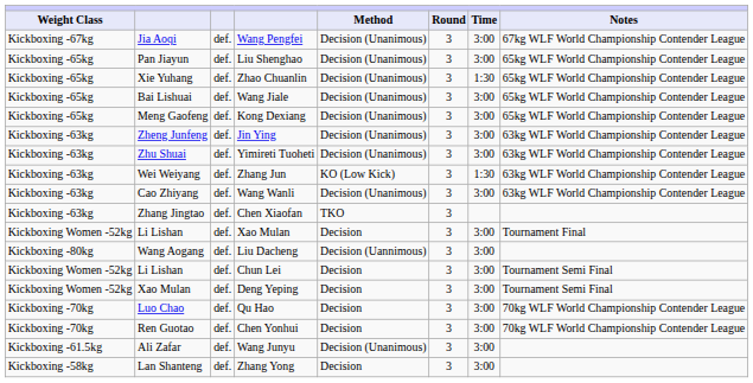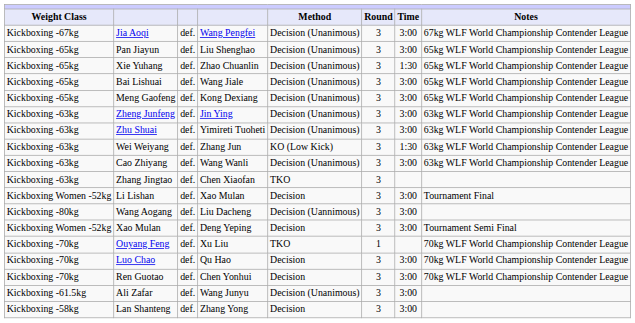- row: Kickboxing Women -52kg | Li Lishan | def. | Chun Lei | Decision | 3 | 3:00 | Tournament Semi Final
+ row: Kickboxing -70kg | Ouyang Feng | def. | Xu Liu | TKO | 1 | 70kg WLF World Championship Contender League
